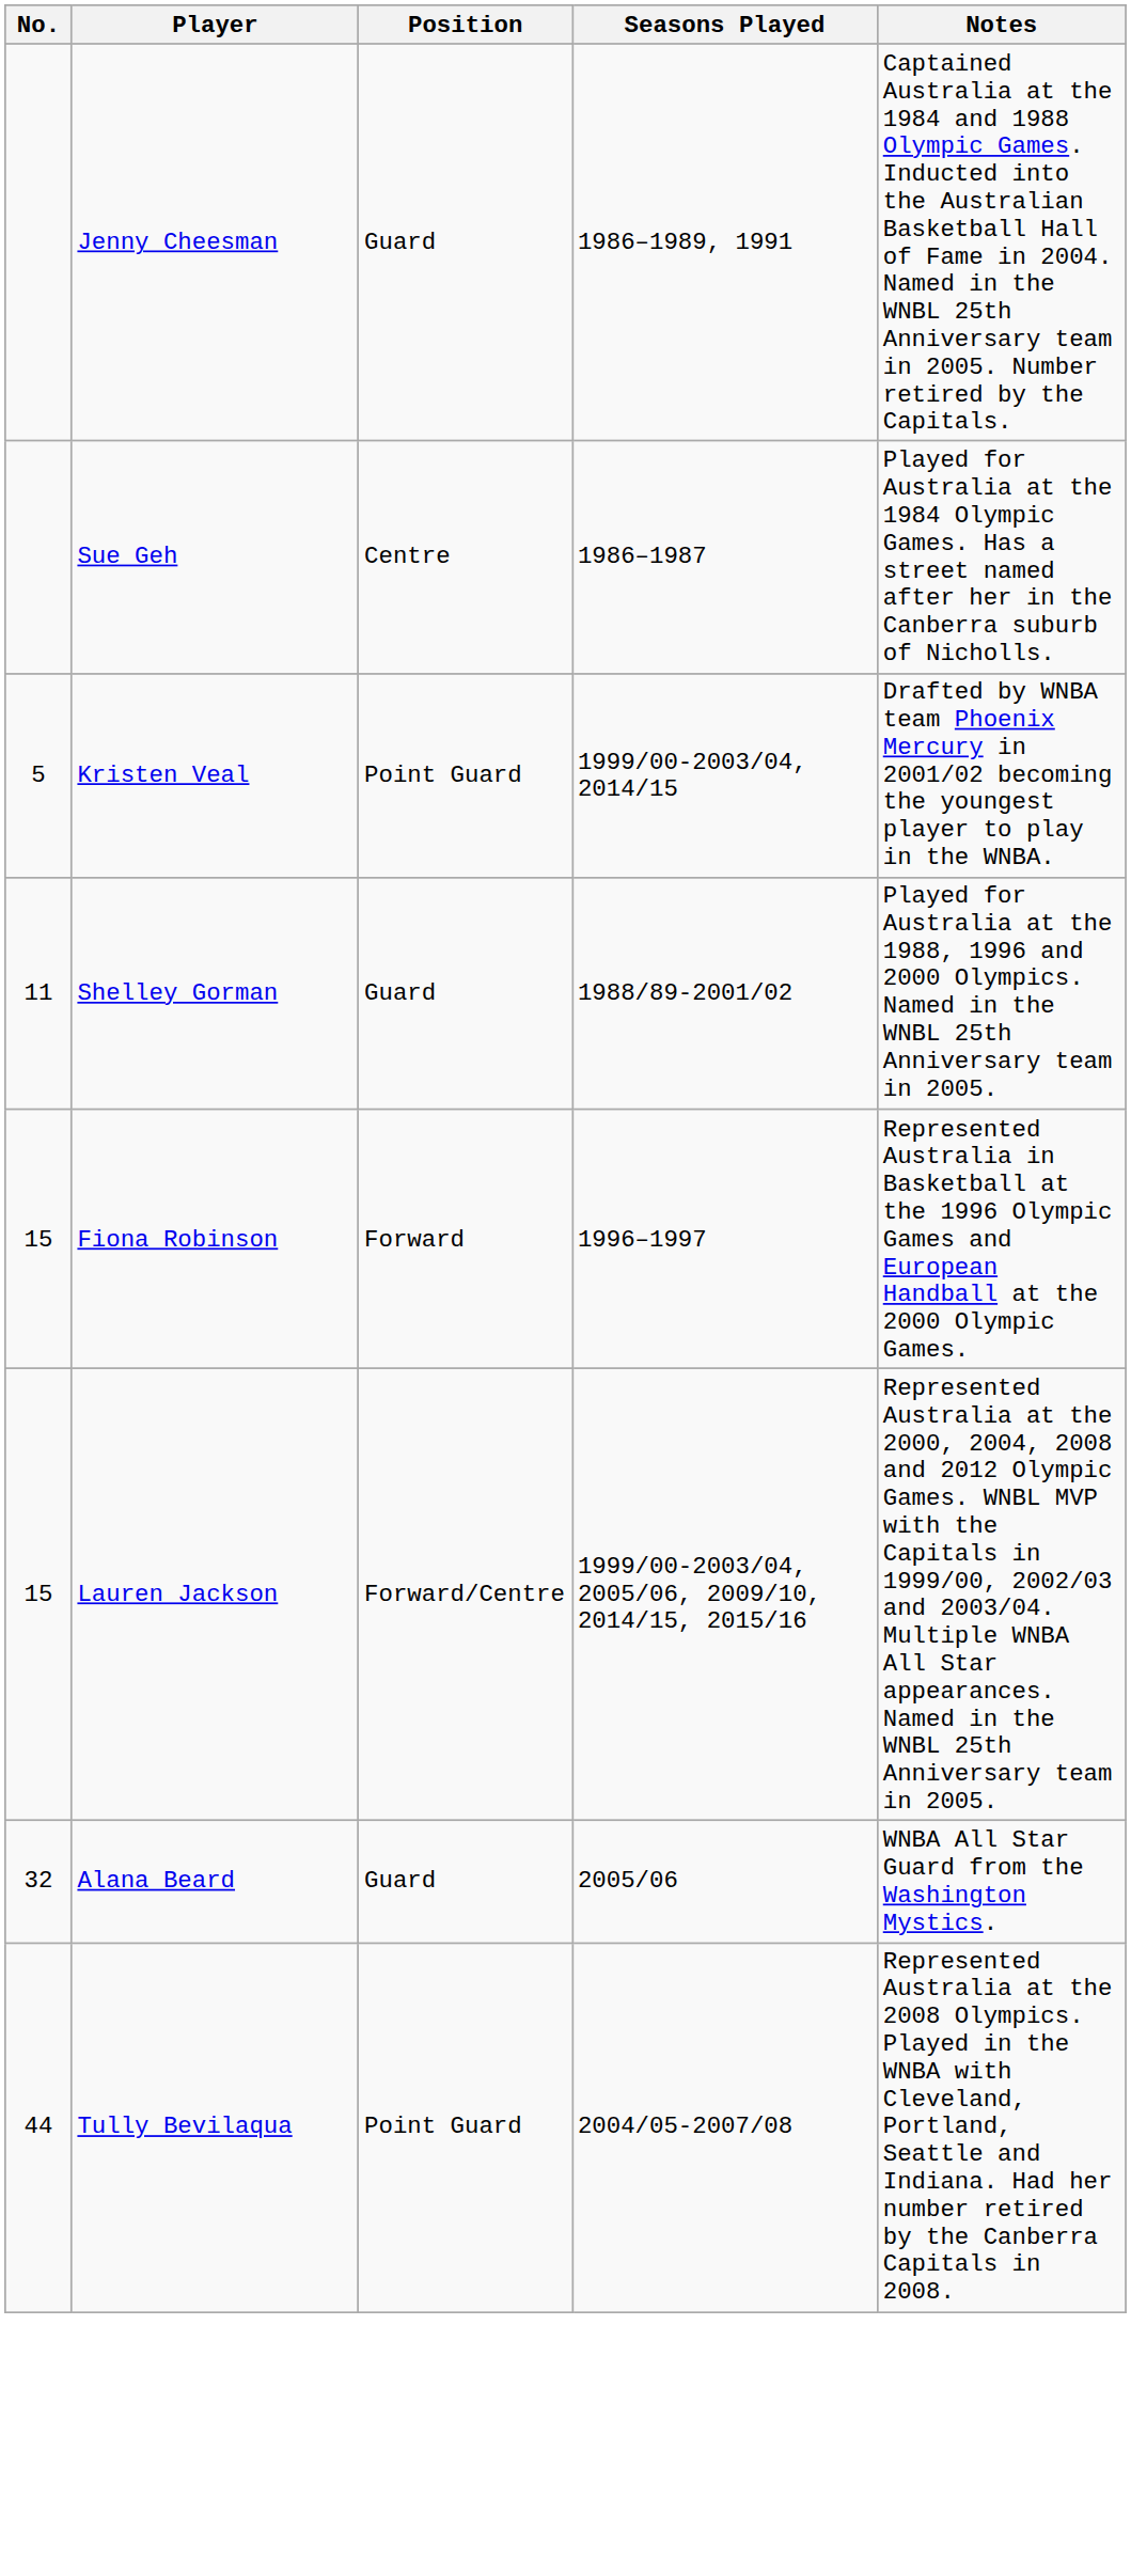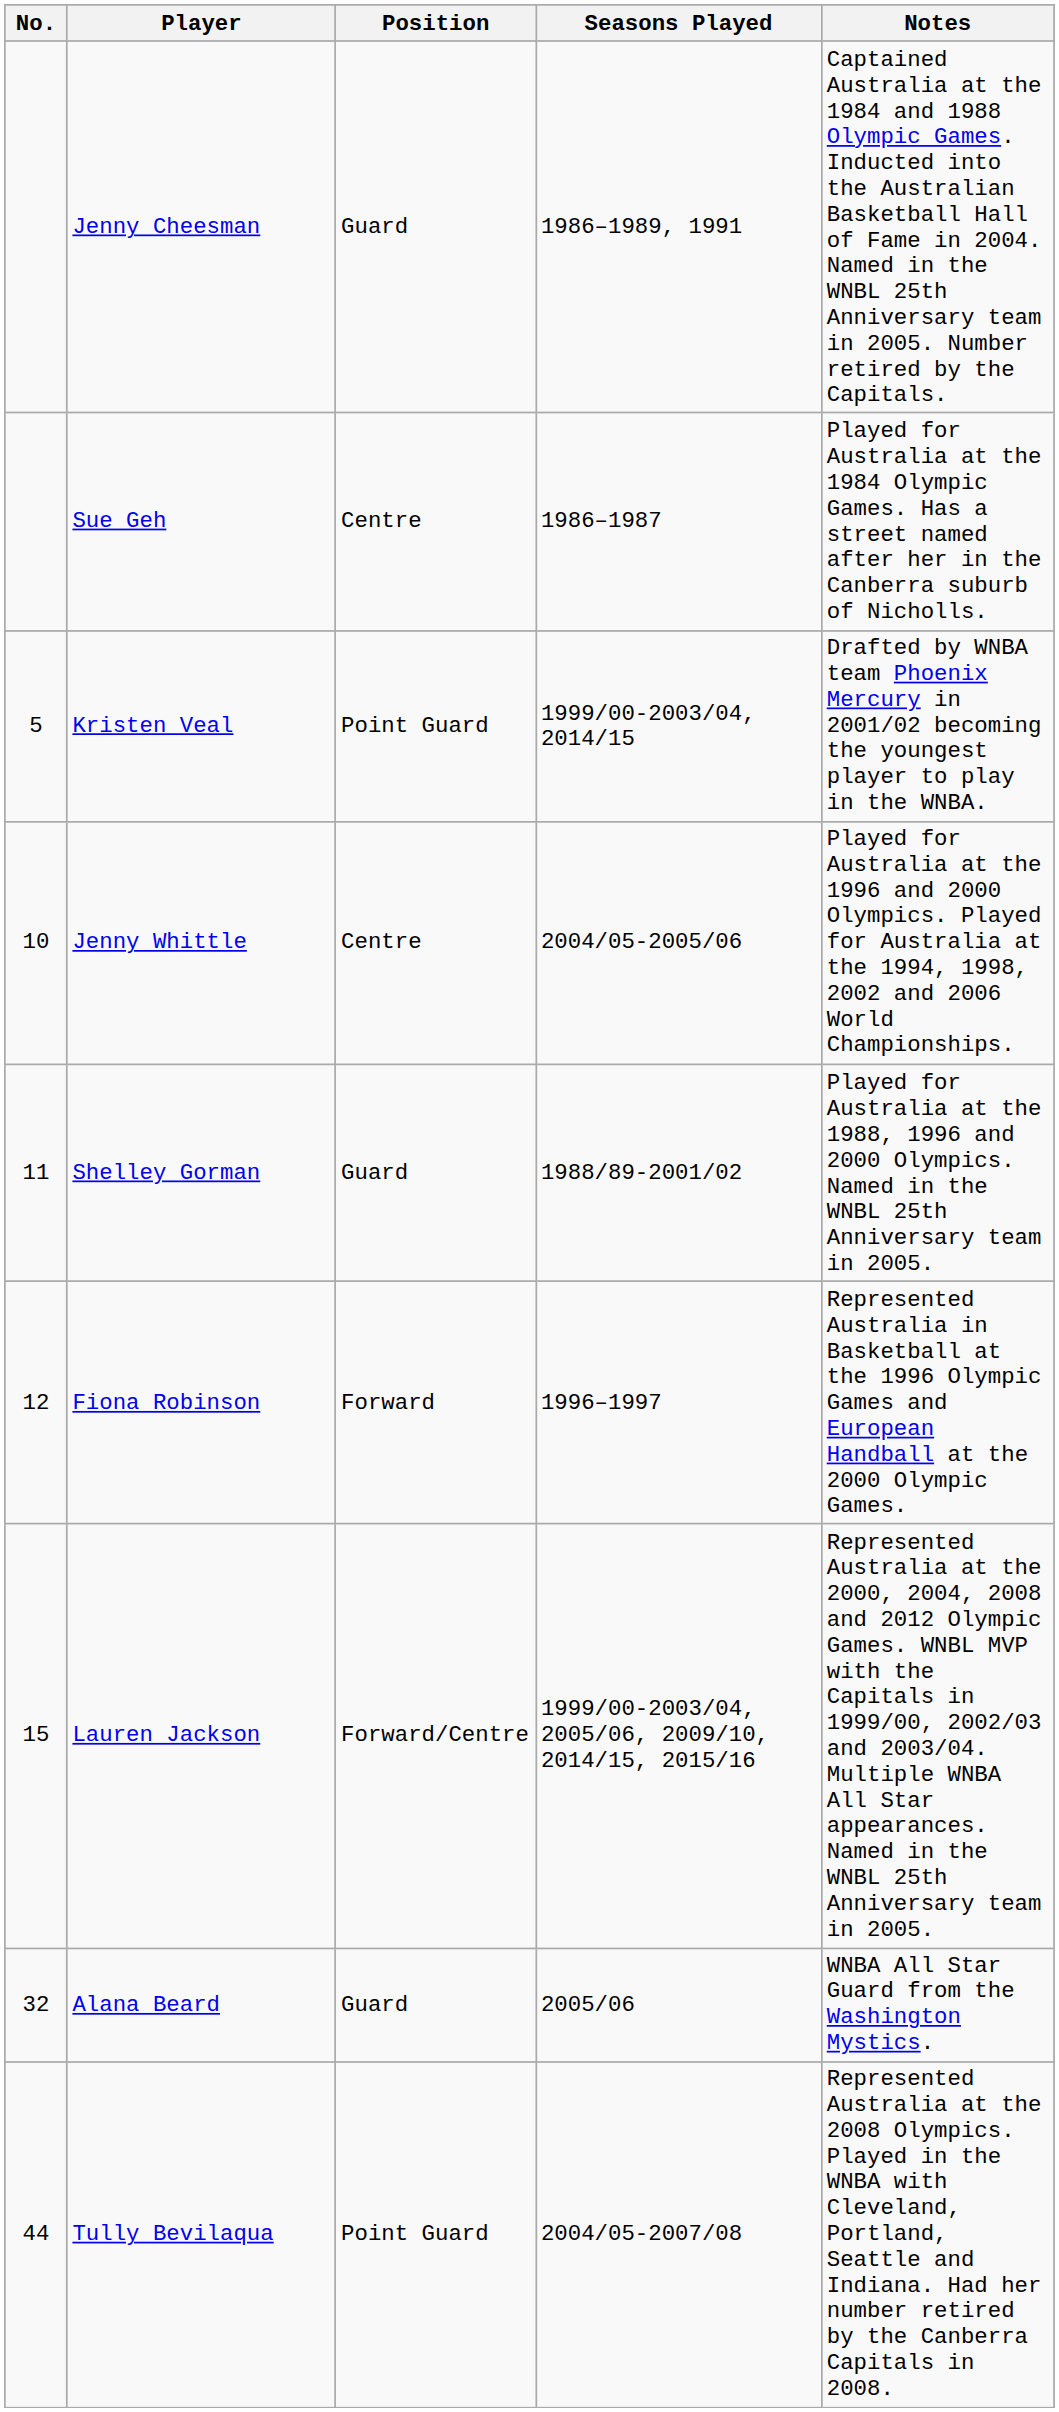+ row: 10 | Jenny Whittle | Centre | 2004/05-2005/06 | Played for Australia at the 1996 and 2000 Olympics. Played for Australia at the 1994, 1998, 2002 and 2006 World Championships.
Fiona Robinson | No.: 15 -> 12
